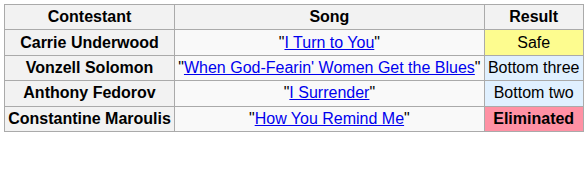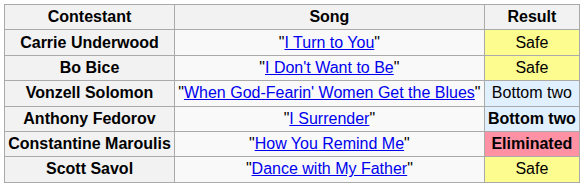+ row: Bo Bice | "I Don't Want to Be" | Safe
Vonzell Solomon | Result: Bottom three -> Bottom two
Anthony Fedorov | Result: normal -> bold
+ row: Scott Savol | "Dance with My Father" | Safe
